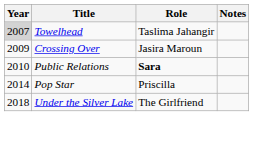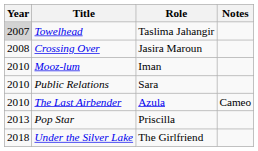Crossing Over | Year: 2009 -> 2008
+ row: 2010 | Mooz-lum | Iman
Public Relations | Role: bold -> normal
+ row: 2010 | The Last Airbender | Azula | Cameo
Pop Star | Year: 2014 -> 2013
